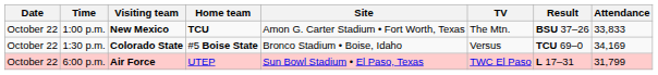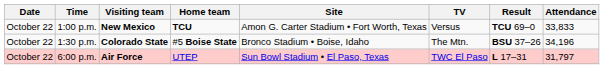1:00 p.m. | TV: The Mtn. -> Versus
1:00 p.m. | Result: BSU 37–26 -> TCU 69–0
1:30 p.m. | TV: Versus -> The Mtn.
1:30 p.m. | Result: TCU 69–0 -> BSU 37–26
1:30 p.m. | Attendance: 34,169 -> 34,196
6:00 p.m. | Attendance: 31,799 -> 31,797
